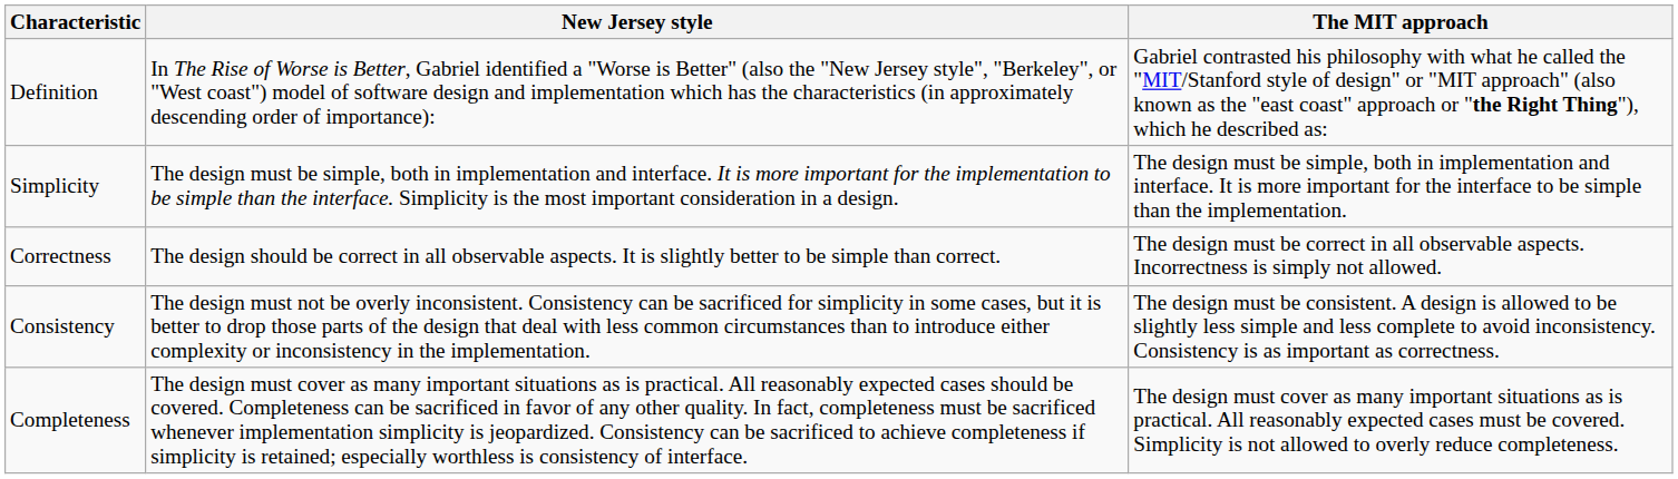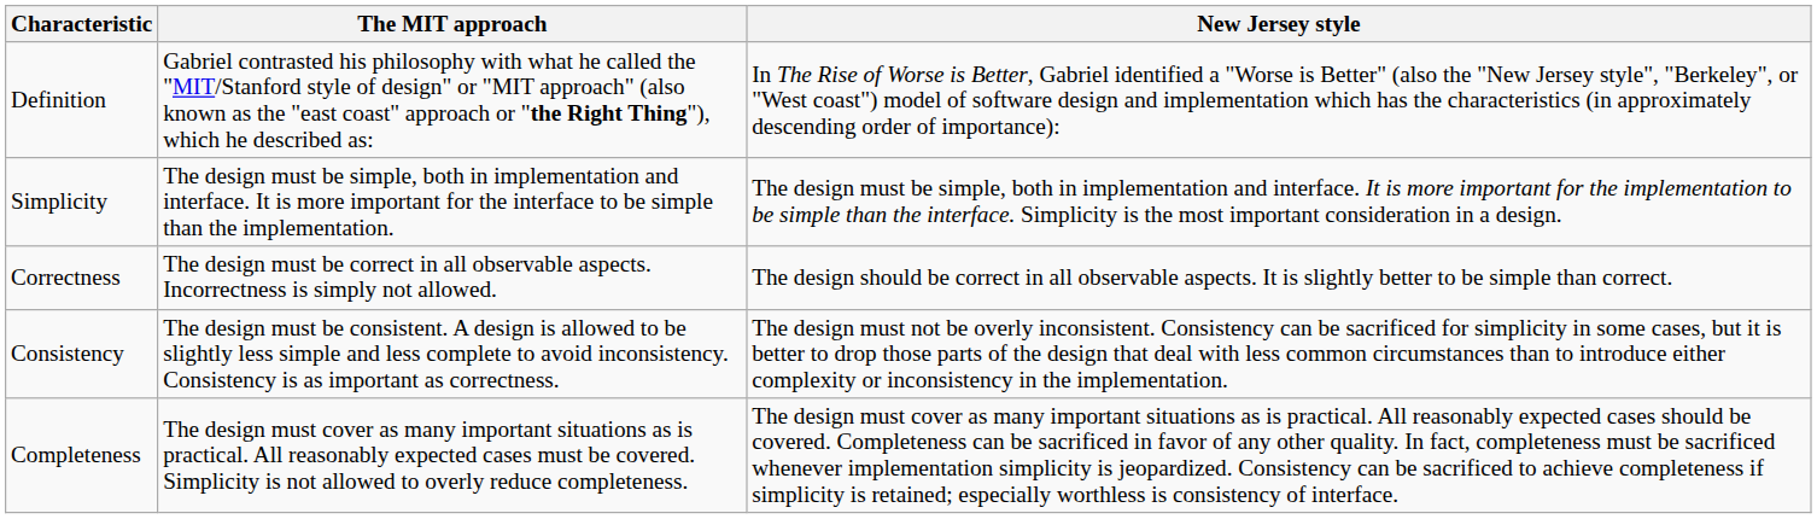columns swapped: New Jersey style <-> The MIT approach
